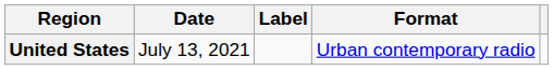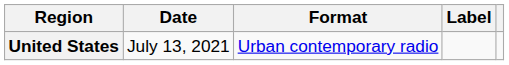columns swapped: Format <-> Label
